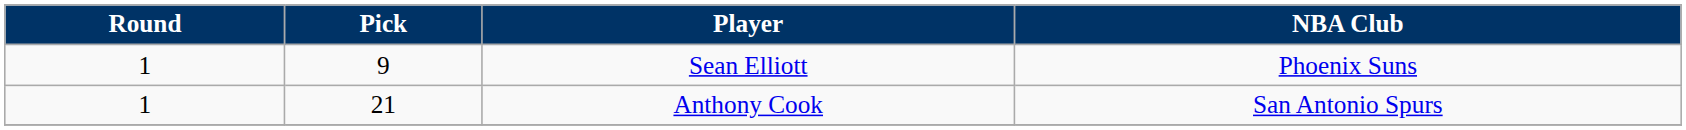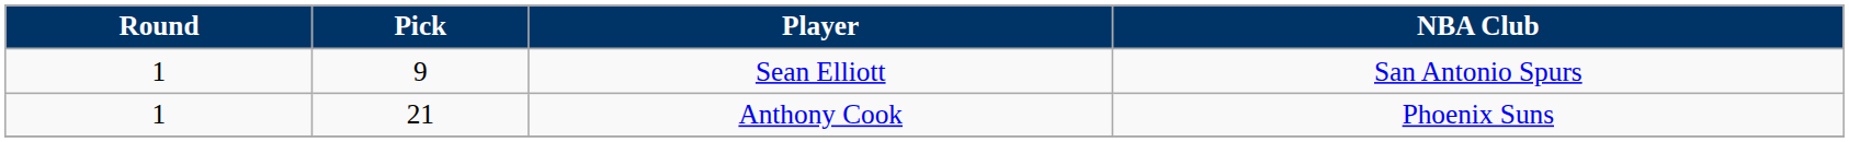Sean Elliott | NBA Club: Phoenix Suns -> San Antonio Spurs
Anthony Cook | NBA Club: San Antonio Spurs -> Phoenix Suns
